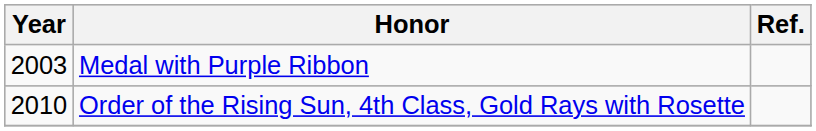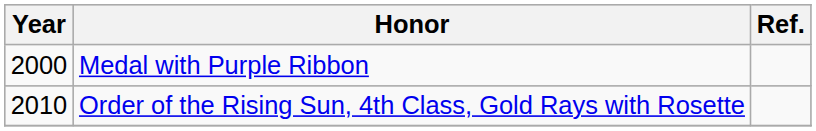Medal with Purple Ribbon | Year: 2003 -> 2000
